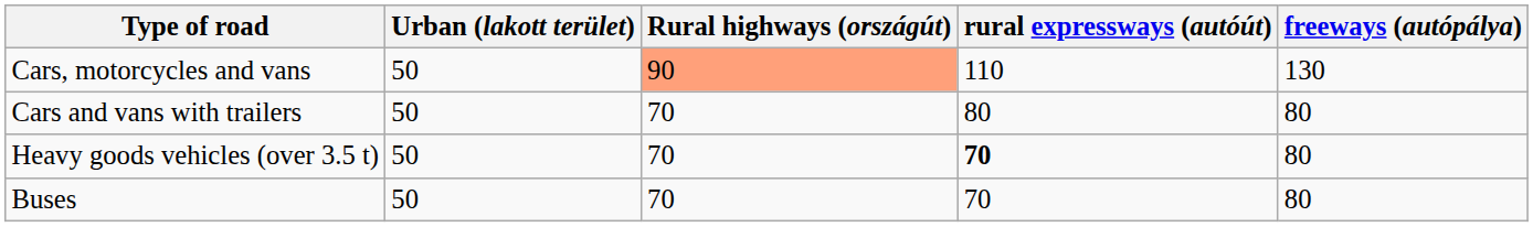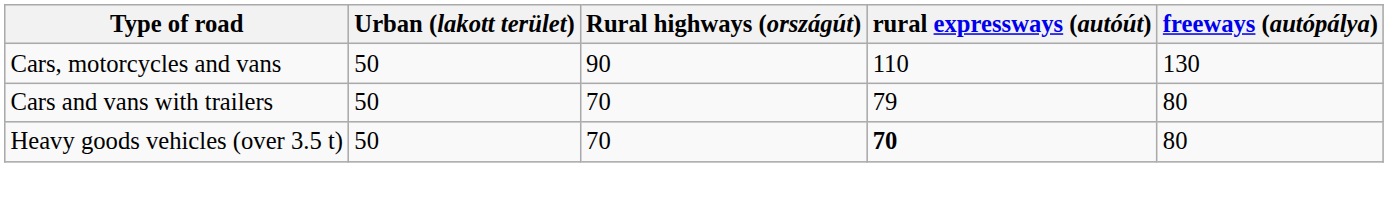Cars, motorcycles and vans | Rural highways (országút): lightsalmon background -> no background
Cars and vans with trailers | rural expressways (autóút): 80 -> 79
- row: Buses | 50 | 70 | 70 | 80
